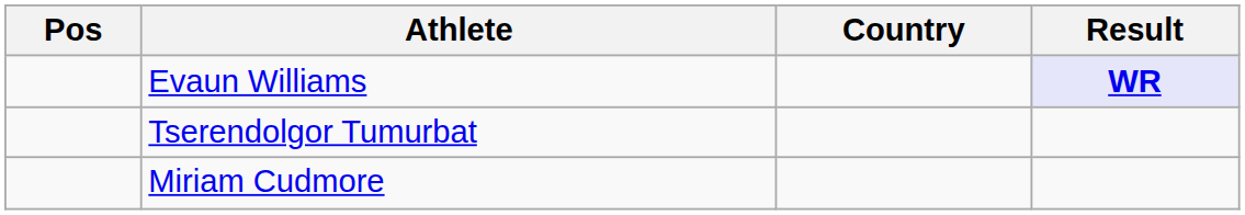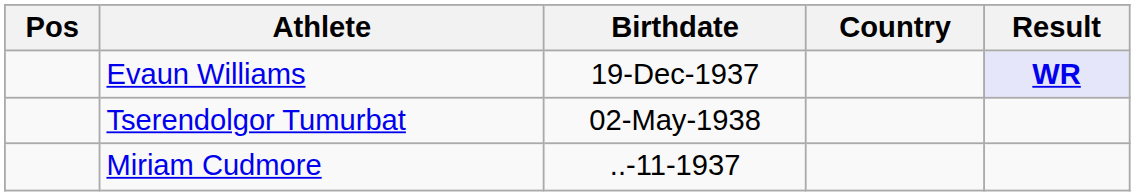+ column: Birthdate | 19-Dec-1937 | 02-May-1938 | ..-11-1937
